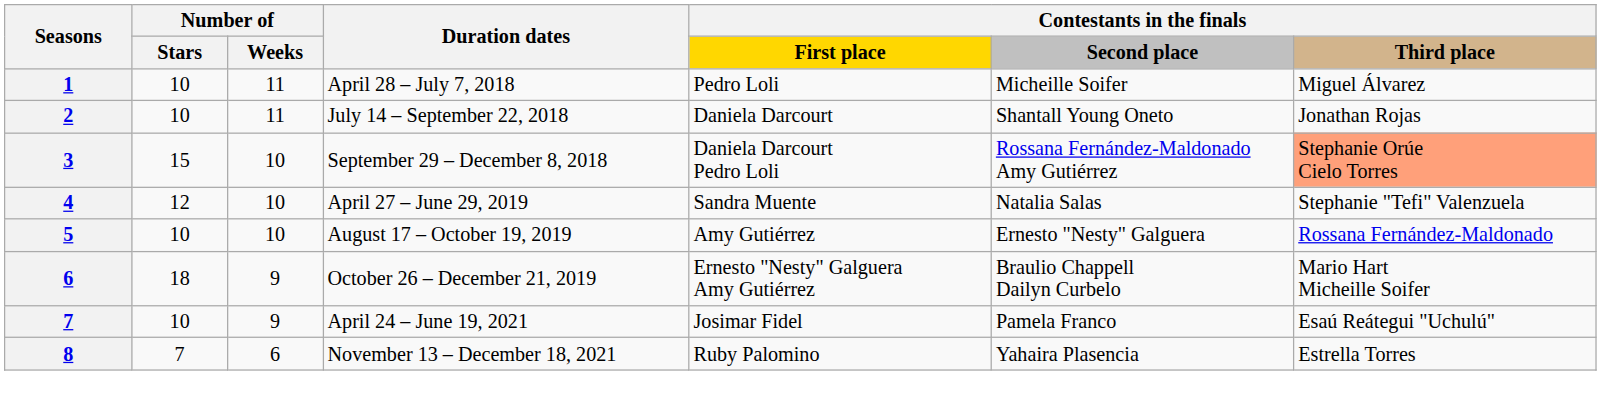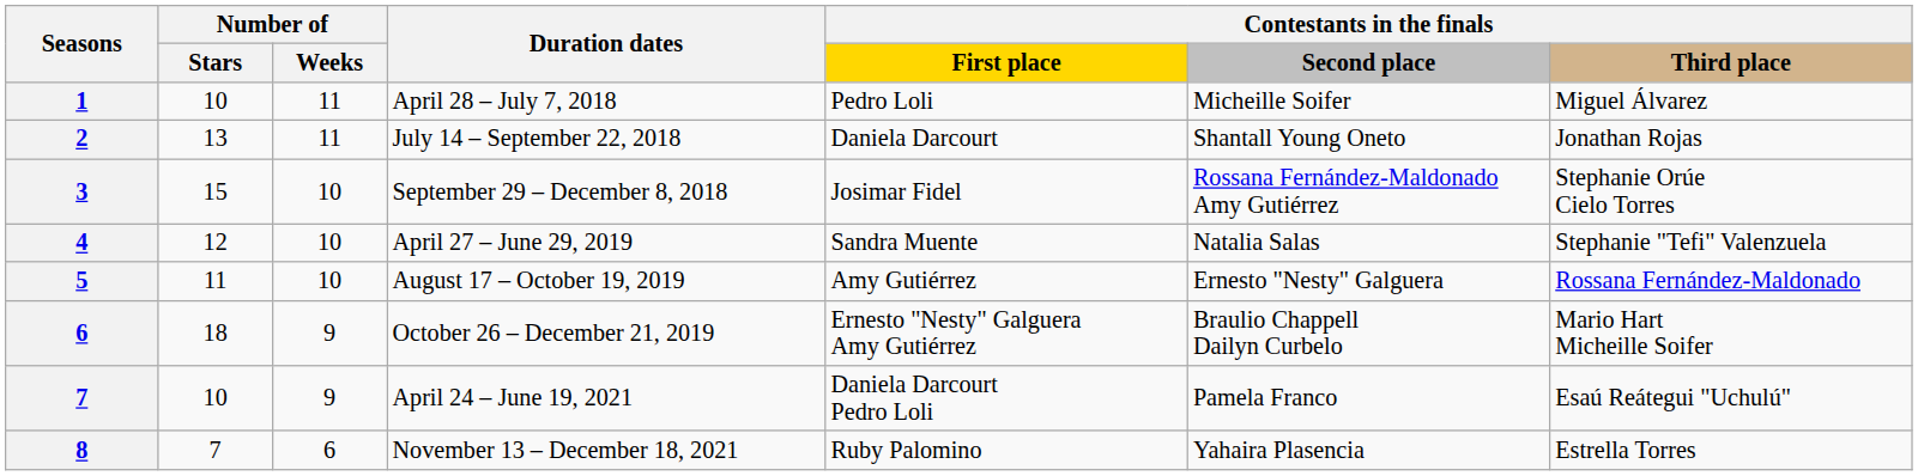July 14 – September 22, 2018 | Number of / Stars: 10 -> 13
September 29 – December 8, 2018 | Contestants in the finals / First place: Daniela Darcourt Pedro Loli -> Josimar Fidel
September 29 – December 8, 2018 | Contestants in the finals / Third place: lightsalmon background -> no background
August 17 – October 19, 2019 | Number of / Stars: 10 -> 11
April 24 – June 19, 2021 | Contestants in the finals / First place: Josimar Fidel -> Daniela Darcourt Pedro Loli
